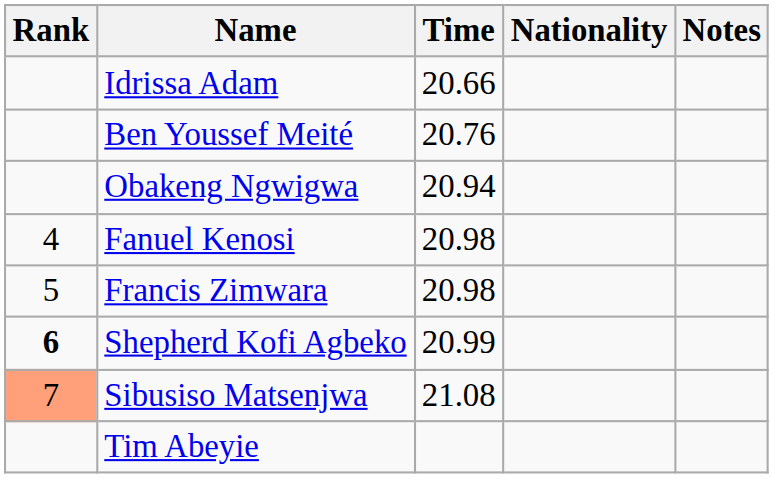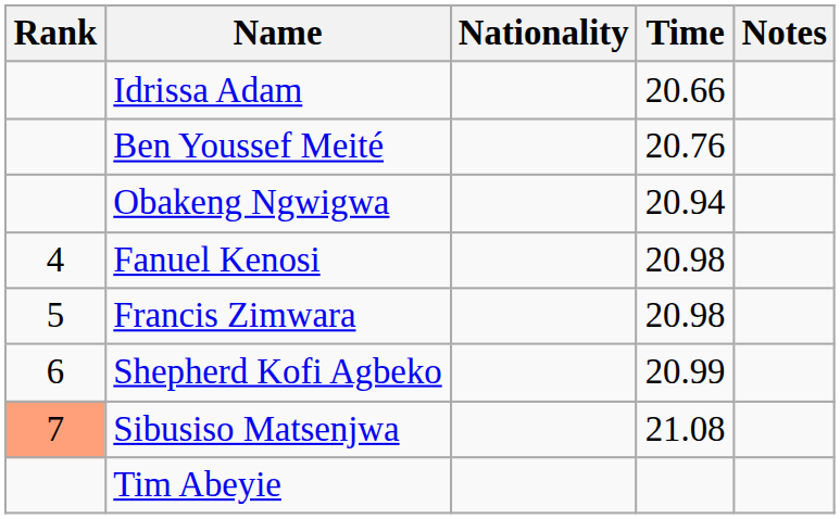columns swapped: Nationality <-> Time
Shepherd Kofi Agbeko | Rank: bold -> normal
